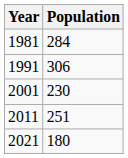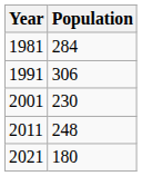2011 | Population: 251 -> 248
